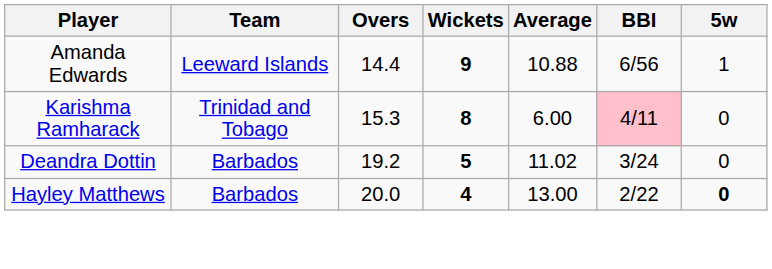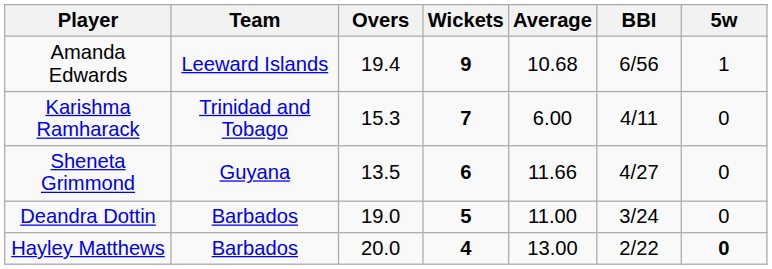Amanda Edwards | Overs: 14.4 -> 19.4
Amanda Edwards | Average: 10.88 -> 10.68
Karishma Ramharack | Wickets: 8 -> 7
Karishma Ramharack | BBI: pink background -> no background
+ row: Sheneta Grimmond | Guyana | 13.5 | 6 | 11.66 | 4/27 | 0
Deandra Dottin | Overs: 19.2 -> 19.0
Deandra Dottin | Average: 11.02 -> 11.00
